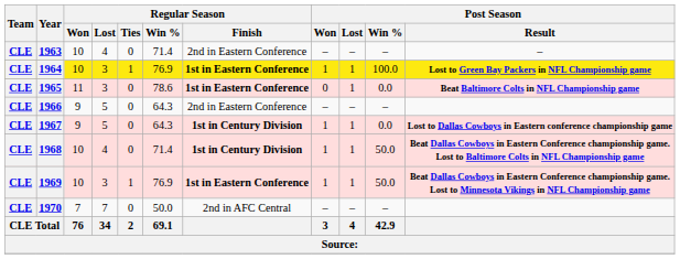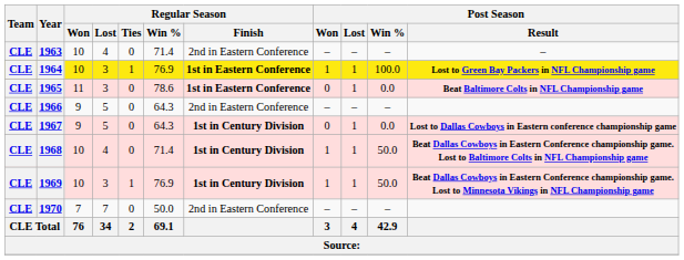1967 | Post Season / Won: 1 -> 0
1969 | Regular Season / Finish: 1st in Eastern Conference -> 1st in Century Division
1970 | Regular Season / Finish: 2nd in AFC Central -> 2nd in Eastern Conference
